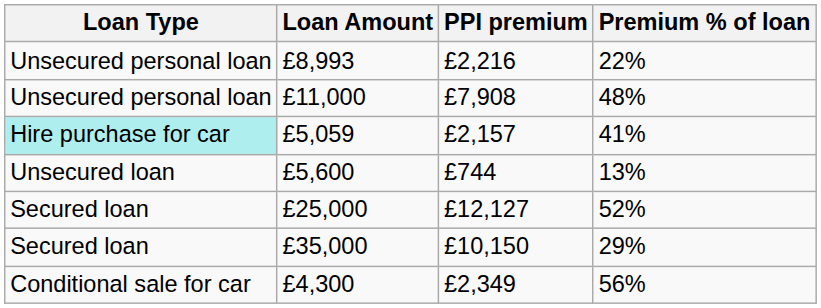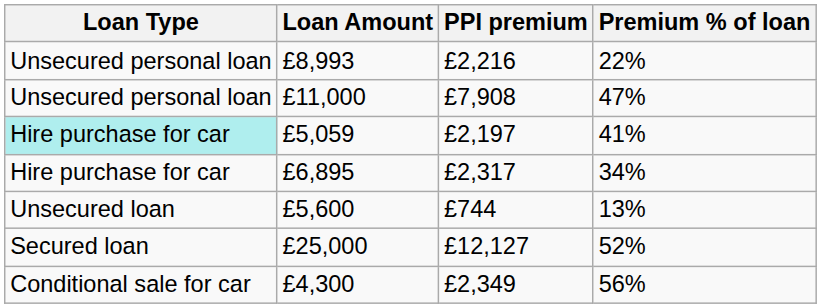£11,000 | Premium % of loan: 48% -> 47%
£5,059 | PPI premium: £2,157 -> £2,197
+ row: Hire purchase for car | £6,895 | £2,317 | 34%
- row: Secured loan | £35,000 | £10,150 | 29%
